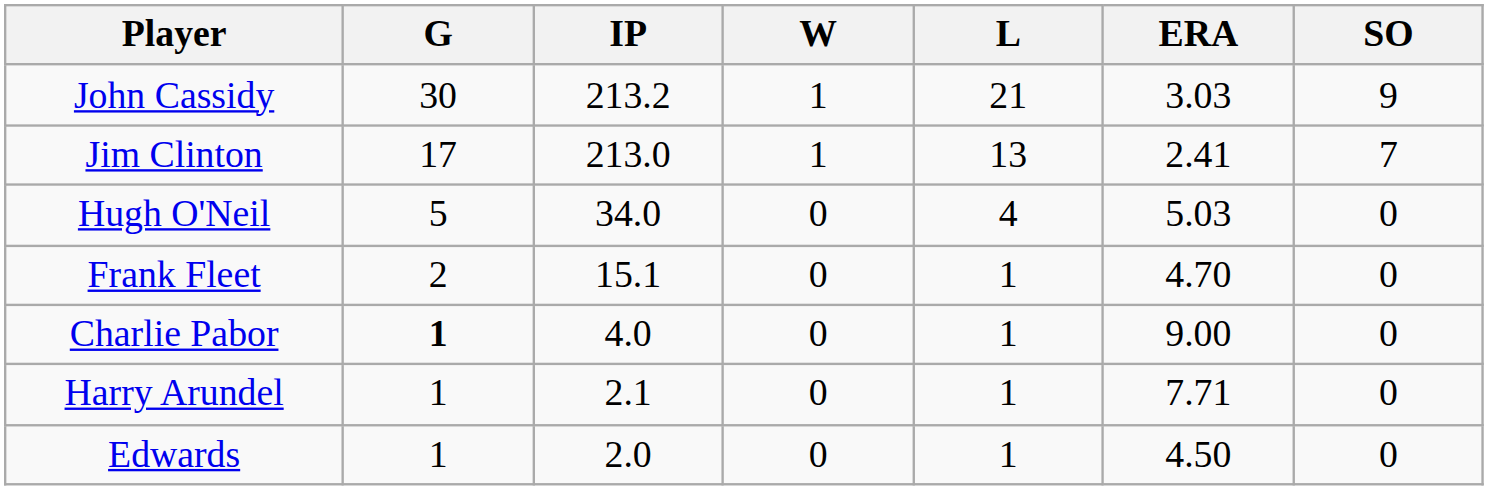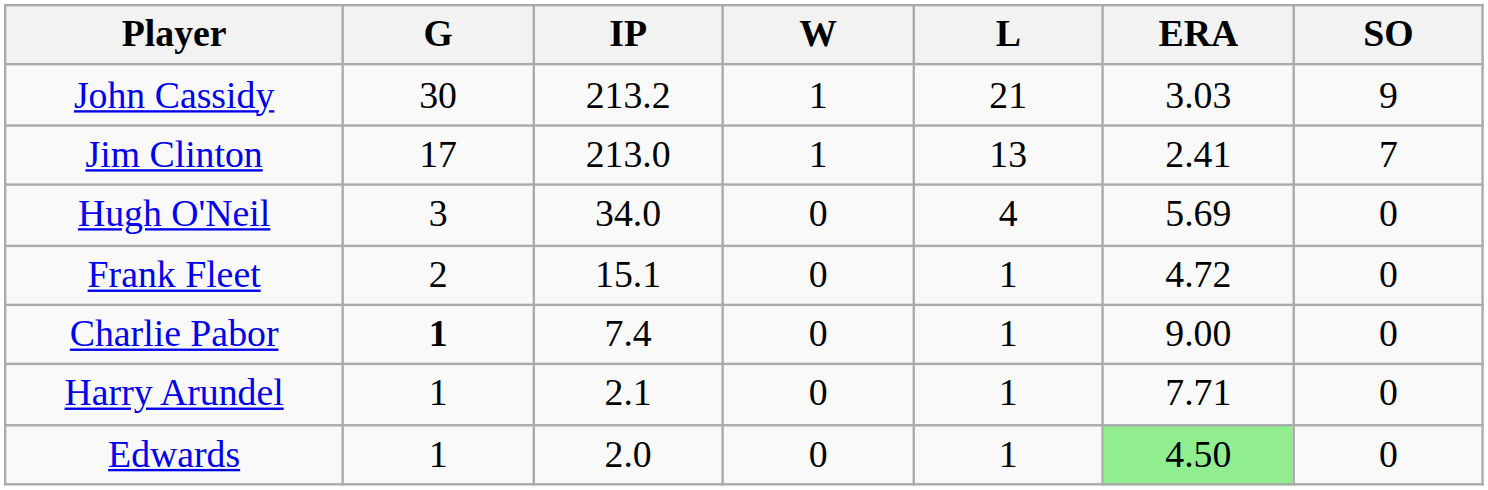Hugh O'Neil | G: 5 -> 3
Hugh O'Neil | ERA: 5.03 -> 5.69
Frank Fleet | ERA: 4.70 -> 4.72
Charlie Pabor | IP: 4.0 -> 7.4
Edwards | ERA: no background -> lightgreen background
